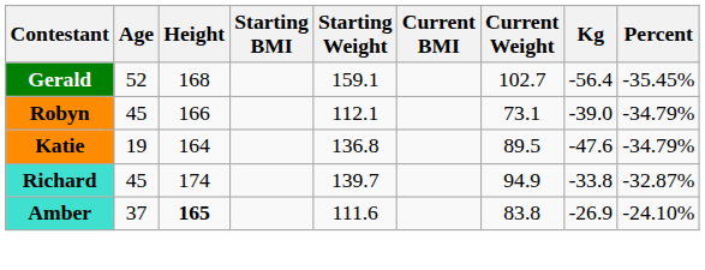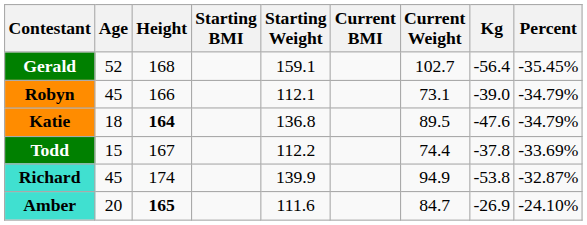Katie | Age: 19 -> 18
Katie | Height: normal -> bold
+ row: Todd | 15 | 167 | 112.2 | 74.4 | -37.8 | -33.69%
Richard | Starting Weight: 139.7 -> 139.9
Richard | Kg: -33.8 -> -53.8
Amber | Age: 37 -> 20
Amber | Current Weight: 83.8 -> 84.7
